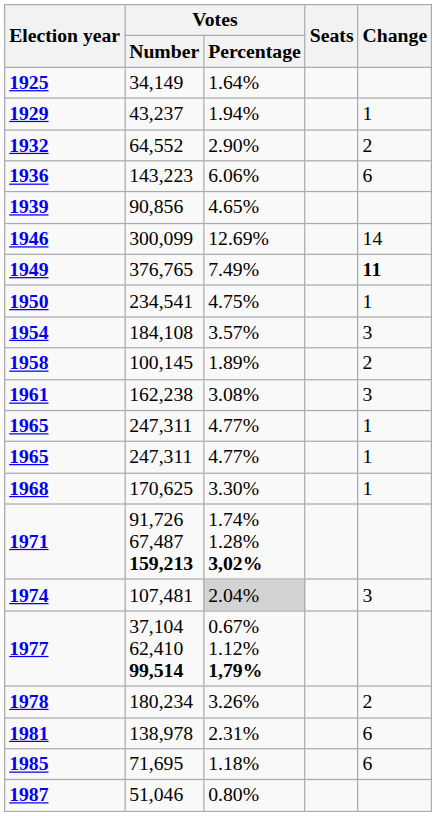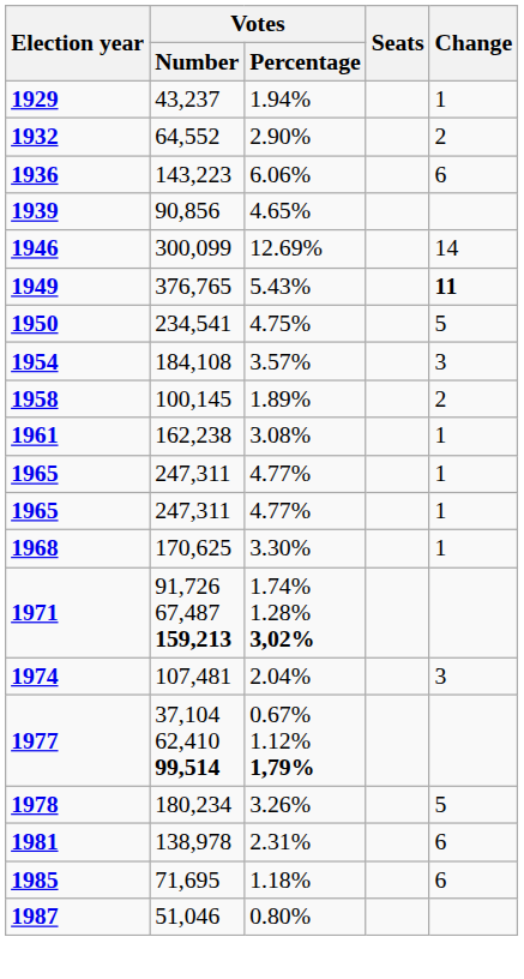- row: 1925 | 34,149 | 1.64%
1949 | Votes / Percentage: 7.49% -> 5.43%
1950 | Change: 1 -> 5
1961 | Change: 3 -> 1
1974 | Votes / Percentage: lightgrey background -> no background
1978 | Change: 2 -> 5
